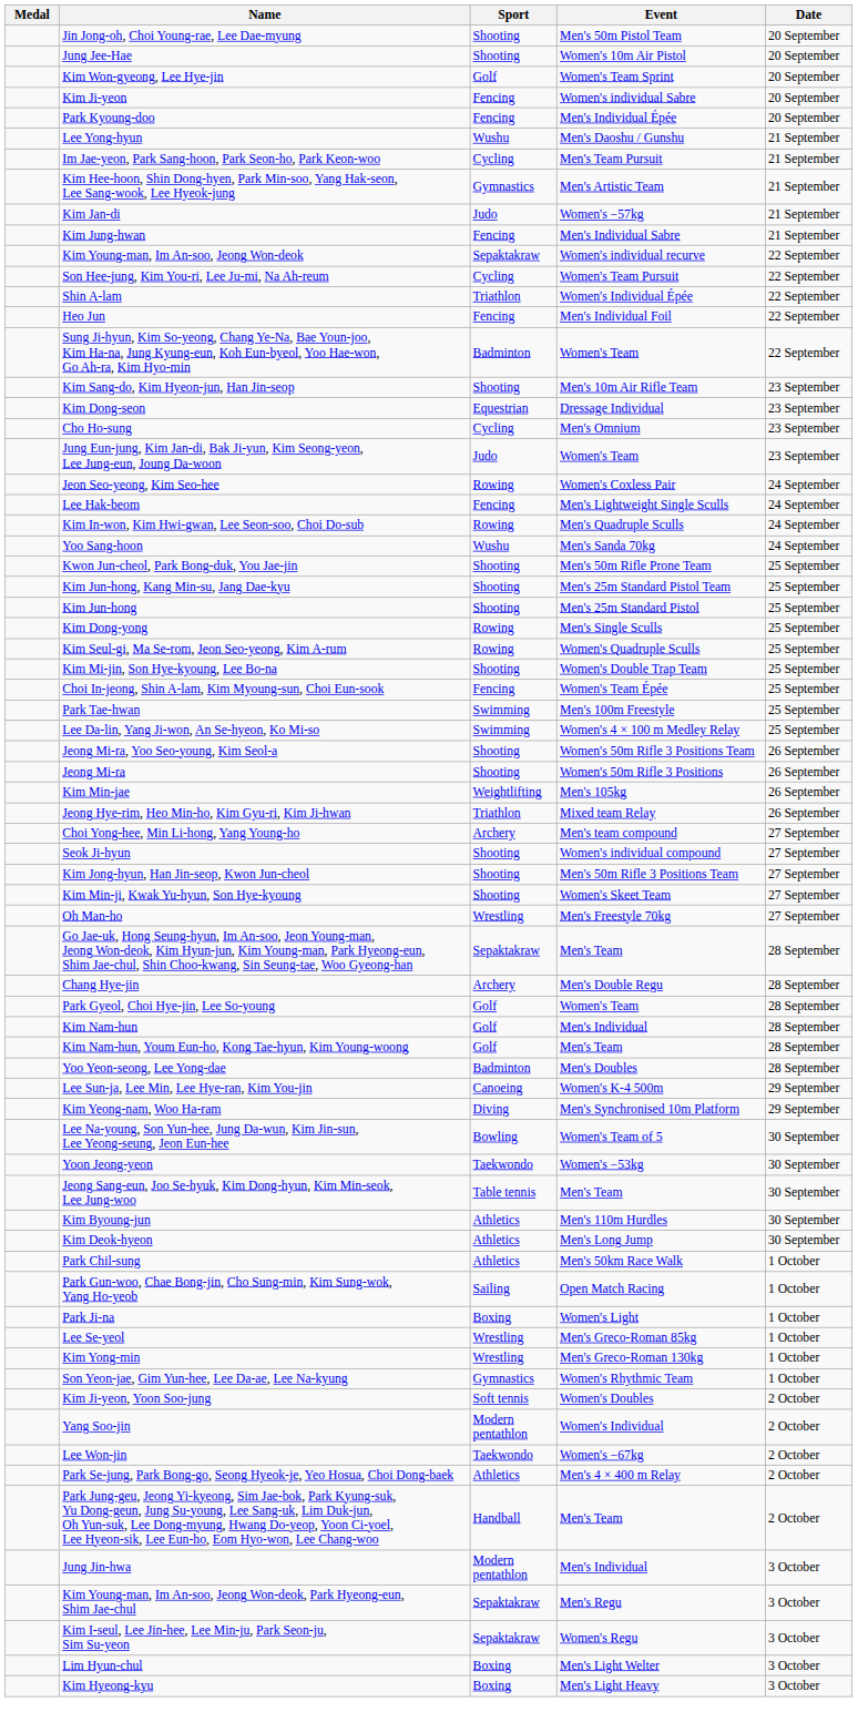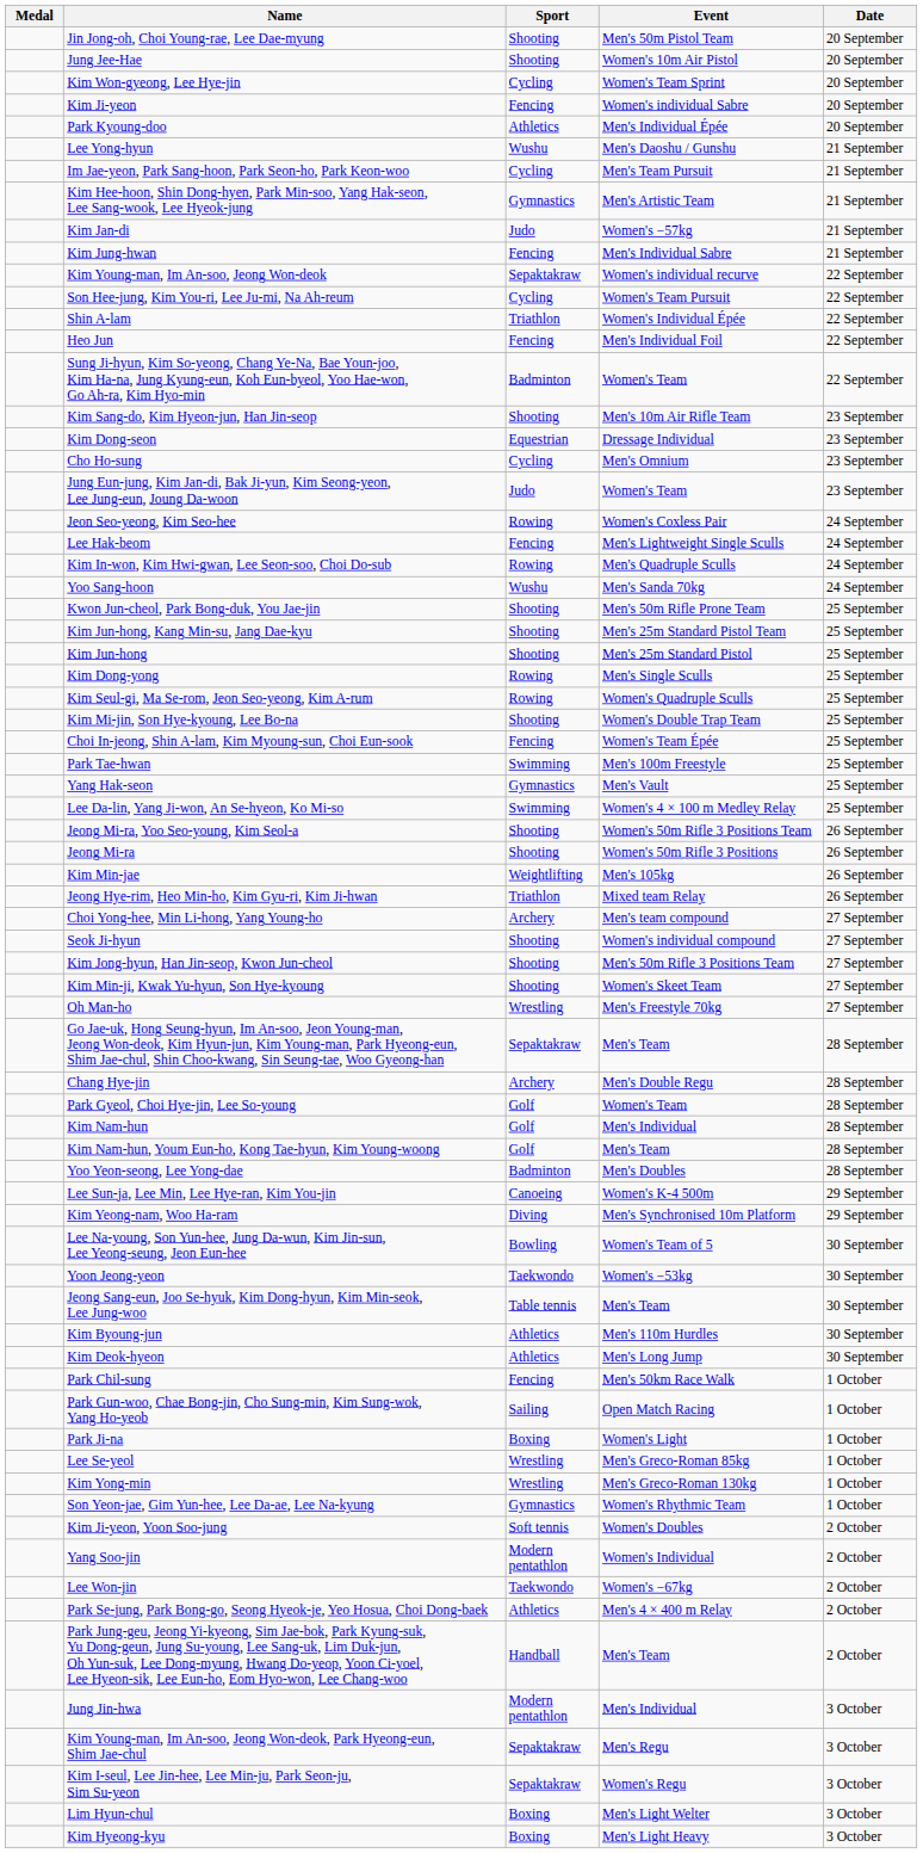Kim Won-gyeong, Lee Hye-jin | Sport: Golf -> Cycling
Park Kyoung-doo | Sport: Fencing -> Athletics
+ row: Yang Hak-seon | Gymnastics | Men's Vault | 25 September
Park Chil-sung | Sport: Athletics -> Fencing
